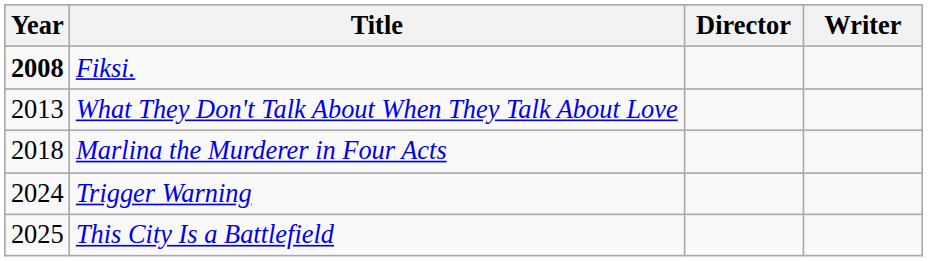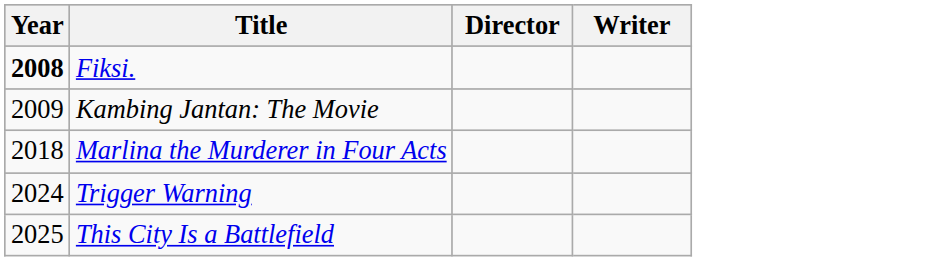+ row: 2009 | Kambing Jantan: The Movie
- row: 2013 | What They Don't Talk About When They Talk About Love
